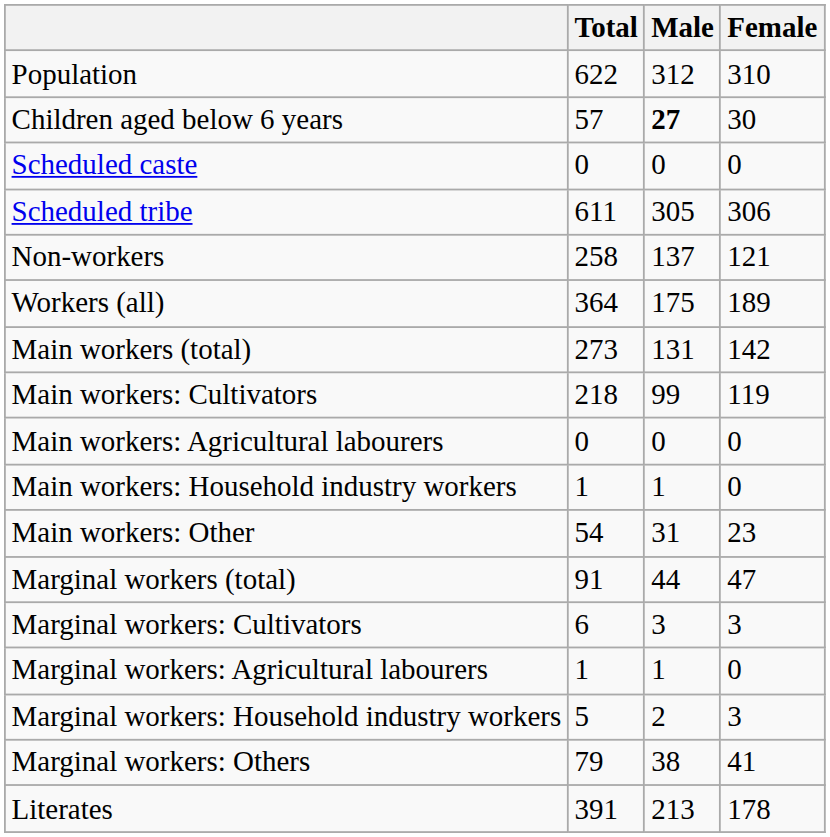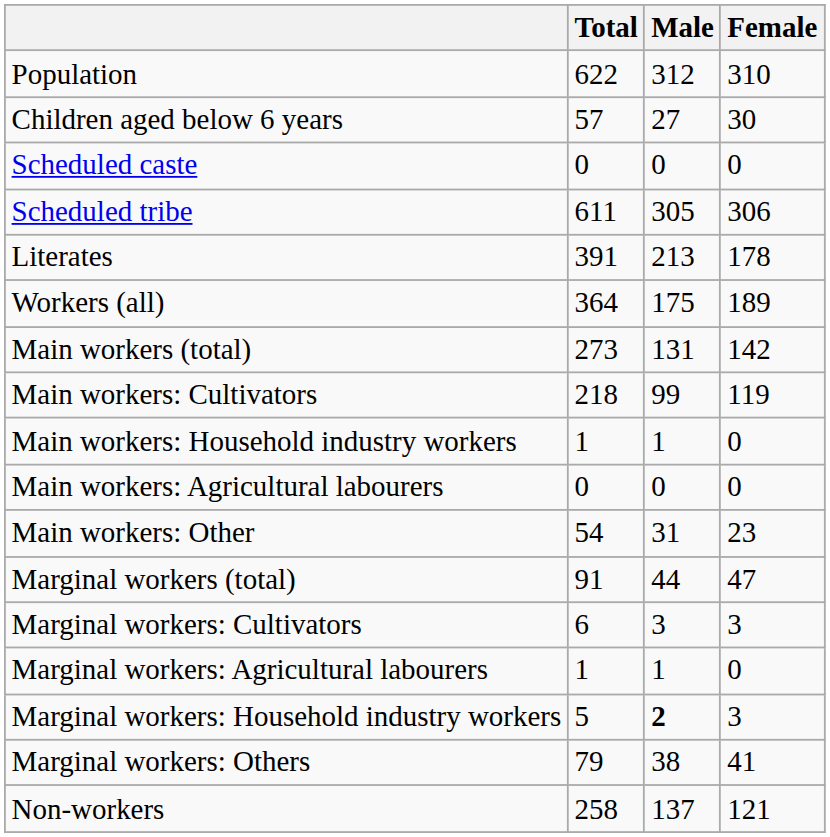Children aged below 6 years | Male: bold -> normal
rows swapped: Literates <-> Non-workers
rows swapped: Main workers: Agricultural labourers <-> Main workers: Household industry workers
Marginal workers: Household industry workers | Male: normal -> bold
